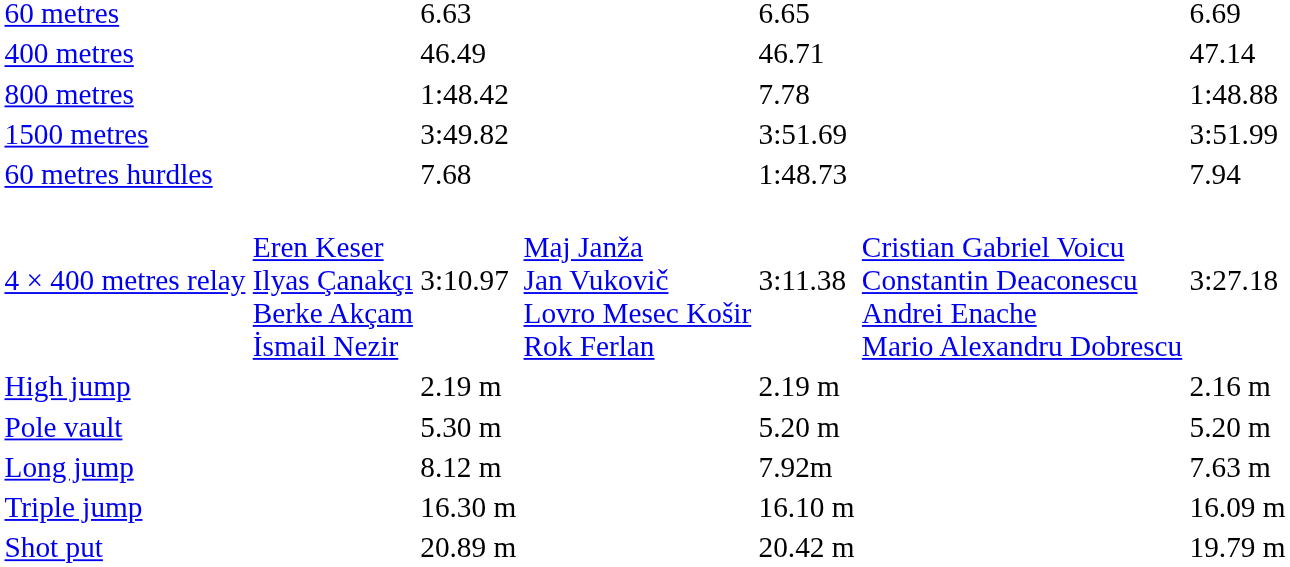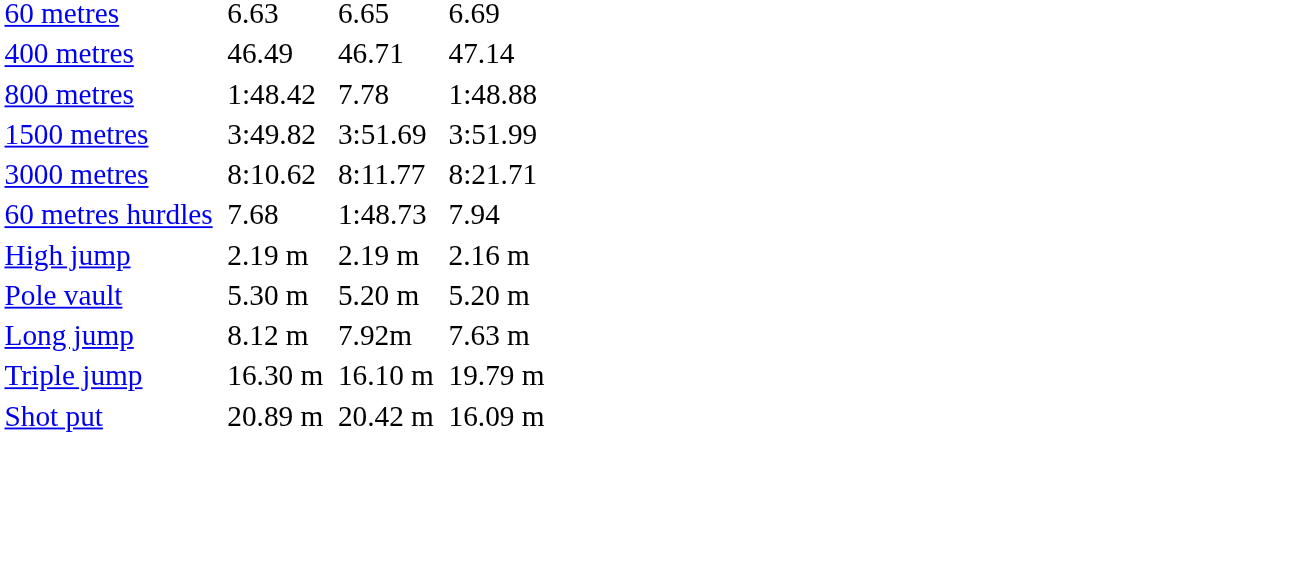+ row: 3000 metres | 8:10.62 | 8:11.77 | 8:21.71
- row: 4 × 400 metres relay | Eren Keser Ilyas Çanakçı Berke Akçam İsmail Nezir | 3:10.97 | Maj Janža Jan Vukovič Lovro Mesec Košir Rok Ferlan | 3:11.38 | Cristian Gabriel Voicu Constantin Deaconescu Andrei Enache Mario Alexandru Dobrescu | 3:27.18
Triple jump | column 7: 16.09 m -> 19.79 m
Shot put | column 7: 19.79 m -> 16.09 m
